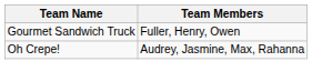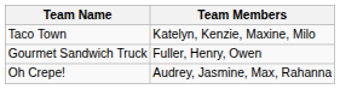+ row: Taco Town | Katelyn, Kenzie, Maxine, Milo
